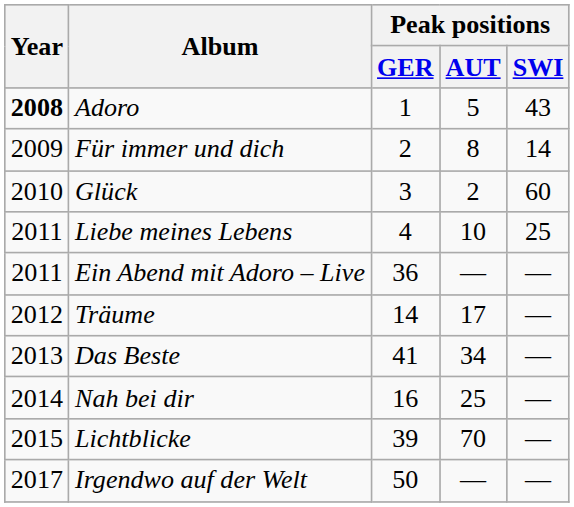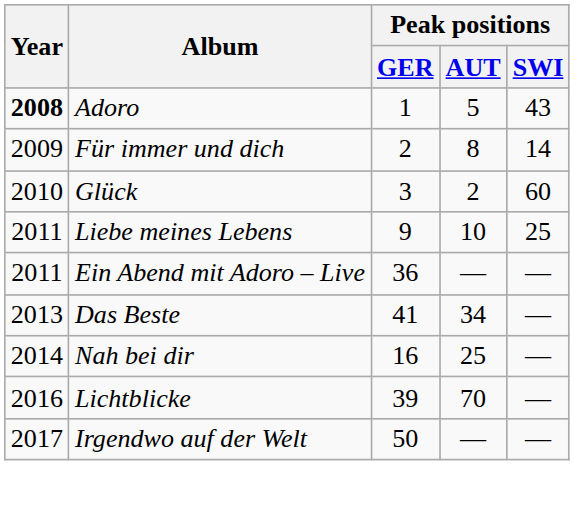Liebe meines Lebens | Peak positions / GER: 4 -> 9
- row: 2012 | Träume | 14 | 17 | —
Lichtblicke | Year: 2015 -> 2016
